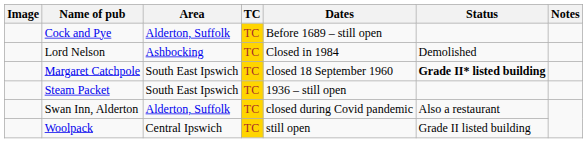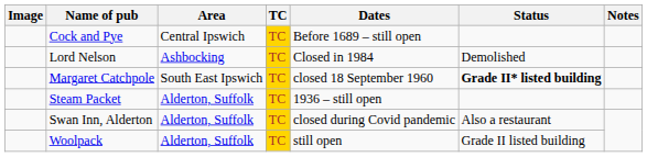Cock and Pye | Area: Alderton, Suffolk -> Central Ipswich
Steam Packet | Area: South East Ipswich -> Alderton, Suffolk
Woolpack | Area: Central Ipswich -> Alderton, Suffolk
